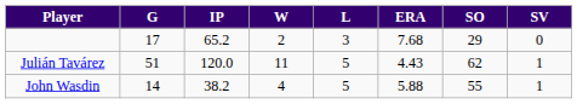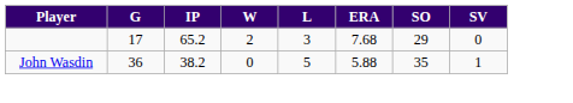- row: Julián Tavárez | 51 | 120.0 | 11 | 5 | 4.43 | 62 | 1
John Wasdin | G: 14 -> 36
John Wasdin | W: 4 -> 0
John Wasdin | SO: 55 -> 35
